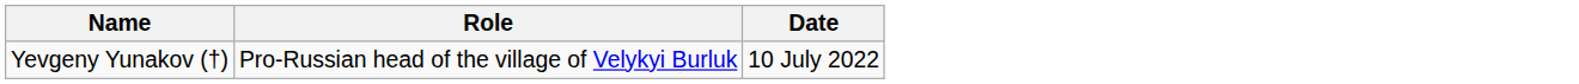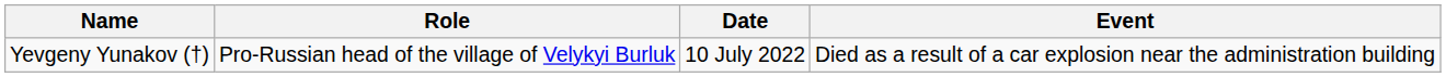+ column: Event | Died as a result of a car explosion near the administration building
